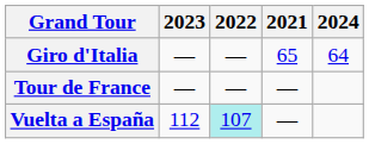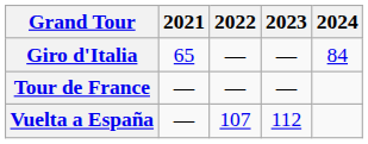columns swapped: 2021 <-> 2023
Giro d'Italia | 2024: 64 -> 84
Vuelta a España | 2022: paleturquoise background -> no background
